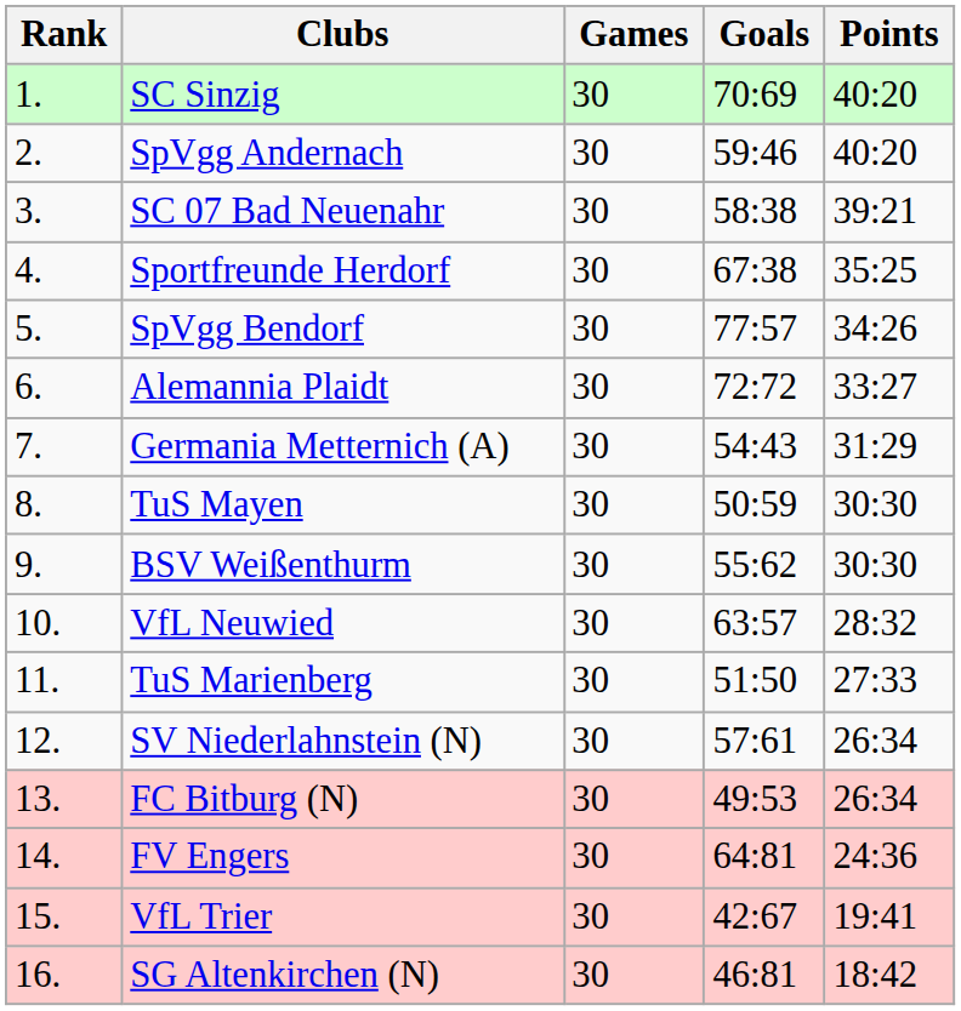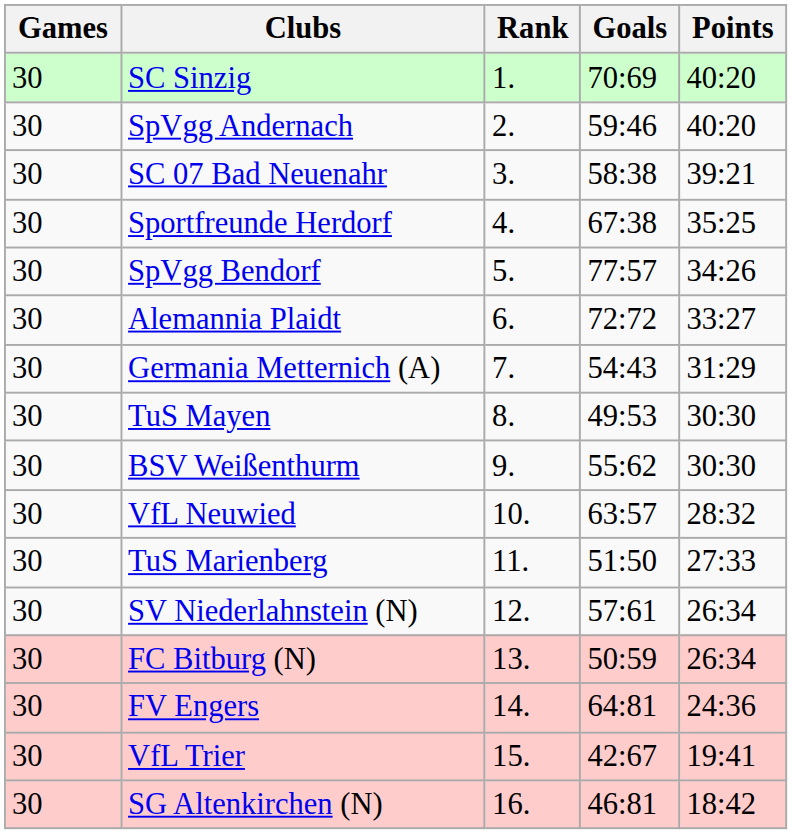columns swapped: Rank <-> Games
TuS Mayen | Goals: 50:59 -> 49:53
FC Bitburg (N) | Goals: 49:53 -> 50:59
